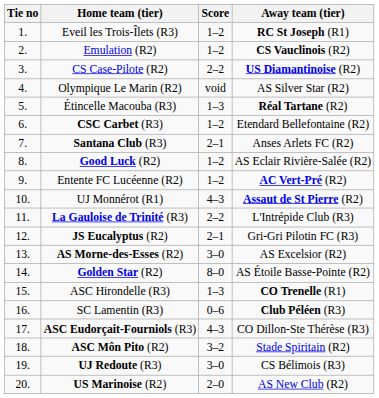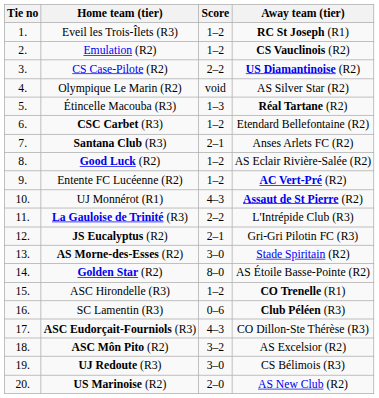AS Morne-des-Esses (R2) | Away team (tier): AS Excelsior (R2) -> Stade Spiritain (R2)
ASC Hirondelle (R3) | Score: 1–3 -> 1–2
ASC Môn Pito (R2) | Away team (tier): Stade Spiritain (R2) -> AS Excelsior (R2)
